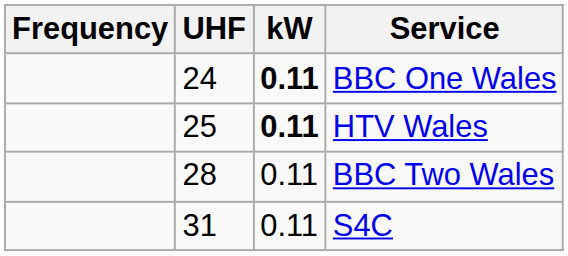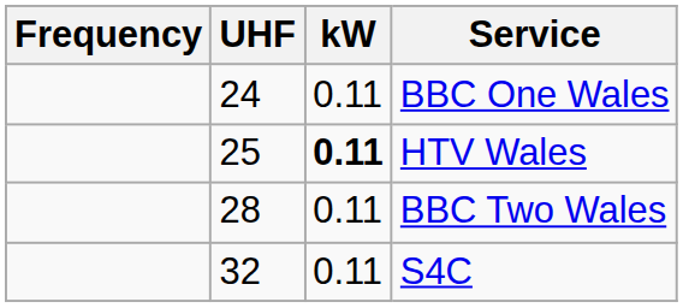BBC One Wales | kW: bold -> normal
S4C | UHF: 31 -> 32
